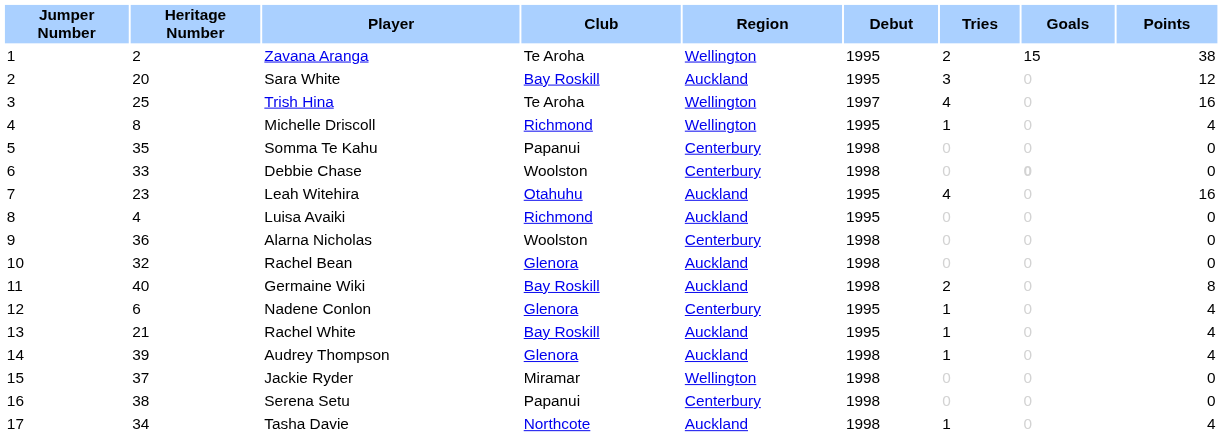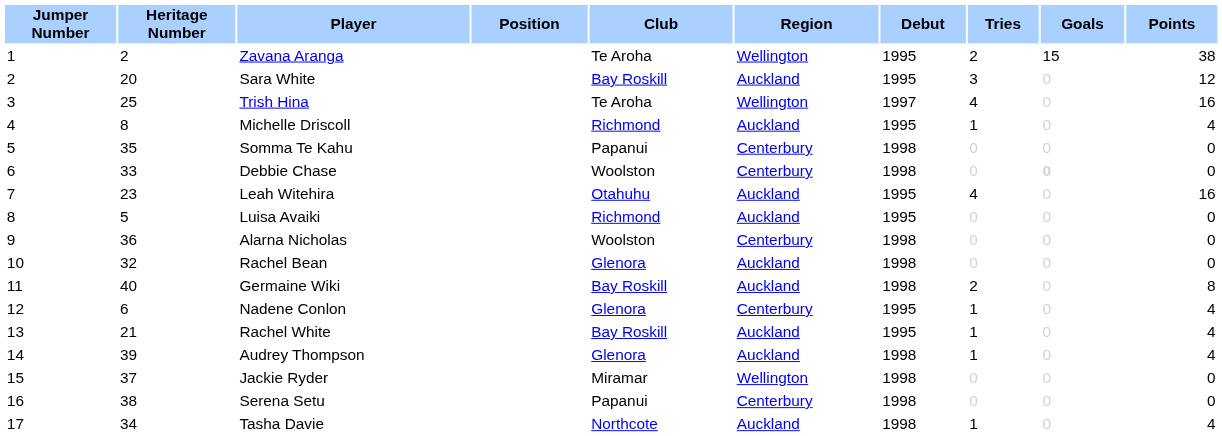+ column: Position
Michelle Driscoll | Region: Wellington -> Auckland
Luisa Avaiki | Heritage Number: 4 -> 5
